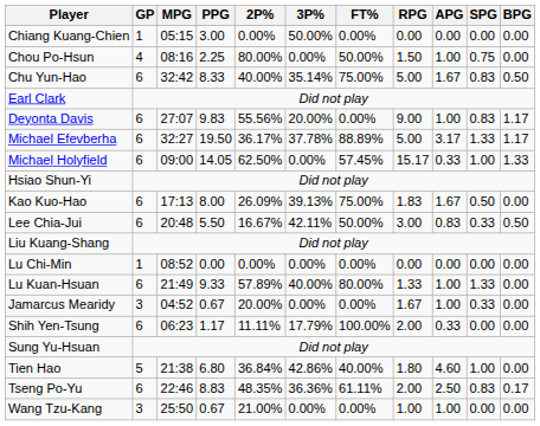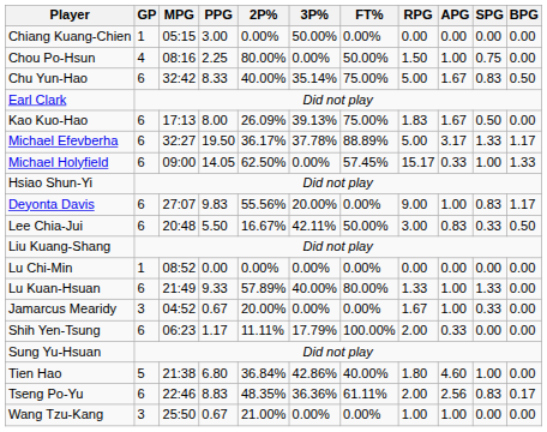rows swapped: Deyonta Davis <-> Kao Kuo-Hao
Tseng Po-Yu | APG: 2.50 -> 2.56
